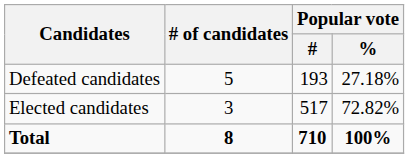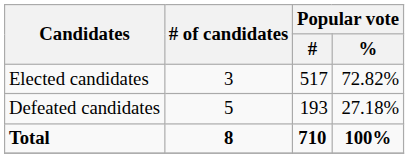rows swapped: Elected candidates <-> Defeated candidates
